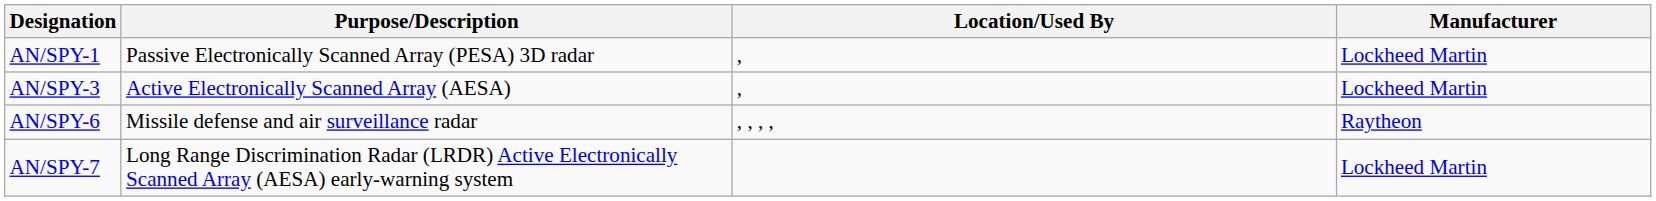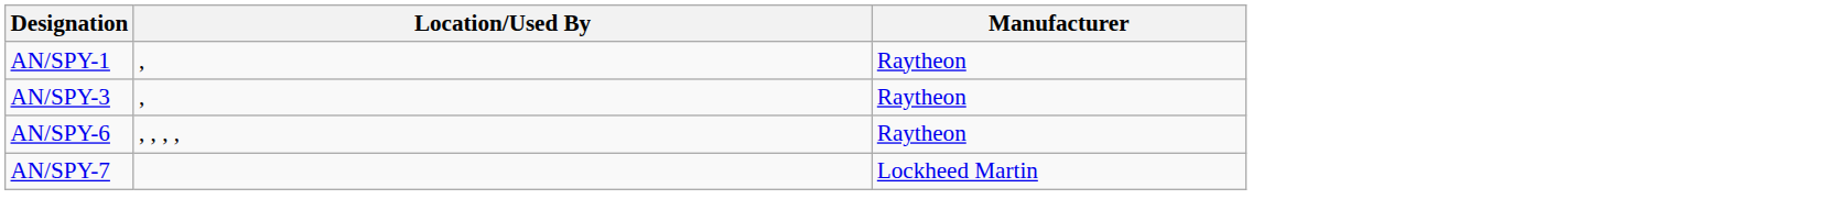- column: Purpose/Description | Passive Electronically Scanned Array (PESA) 3D radar | Active Electronically Scanned Array (AESA) | Missile defense and air surveillance radar | Long Range Discrimination Radar (LRDR) Active Electronically Scanned Array (AESA) early-warning system
AN/SPY-1 | Manufacturer: Lockheed Martin -> Raytheon
AN/SPY-3 | Manufacturer: Lockheed Martin -> Raytheon
